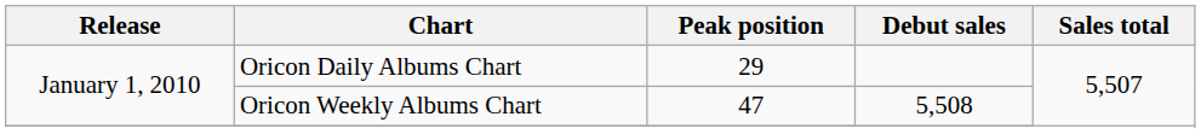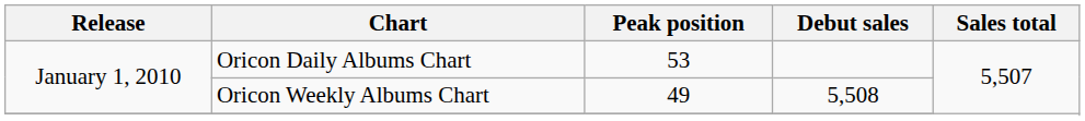Oricon Daily Albums Chart | Peak position: 29 -> 53
Oricon Weekly Albums Chart | Peak position: 47 -> 49
